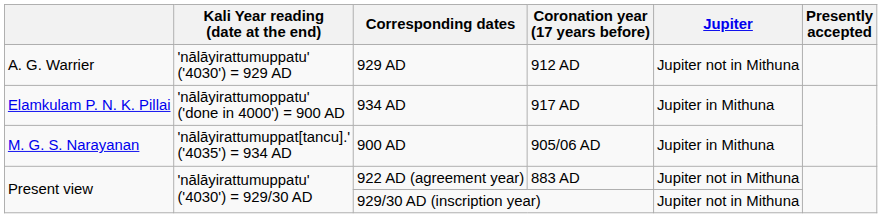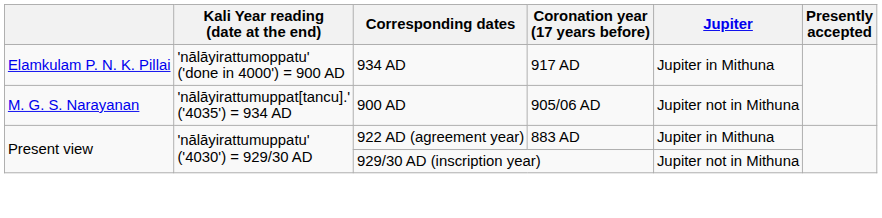- row: A. G. Warrier | 'nālāyirattumuppatu' ('4030') = 929 AD | 929 AD | 912 AD | Jupiter not in Mithuna
900 AD | Jupiter: Jupiter in Mithuna -> Jupiter not in Mithuna
922 AD (agreement year) | Jupiter: Jupiter not in Mithuna -> Jupiter in Mithuna
